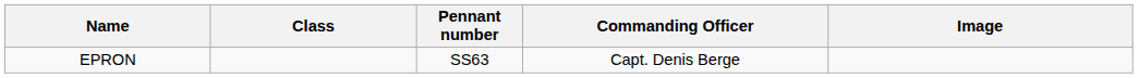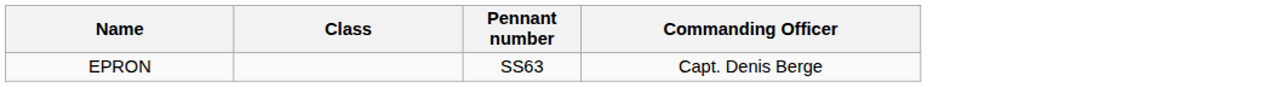- column: Image
